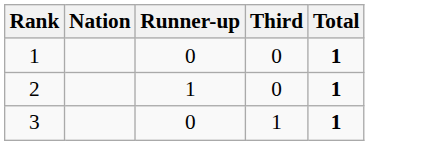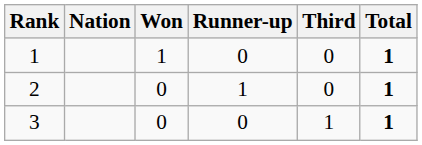+ column: Won | 1 | 0 | 0
